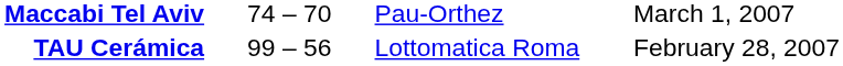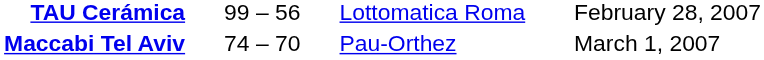rows swapped: TAU Cerámica <-> Maccabi Tel Aviv
